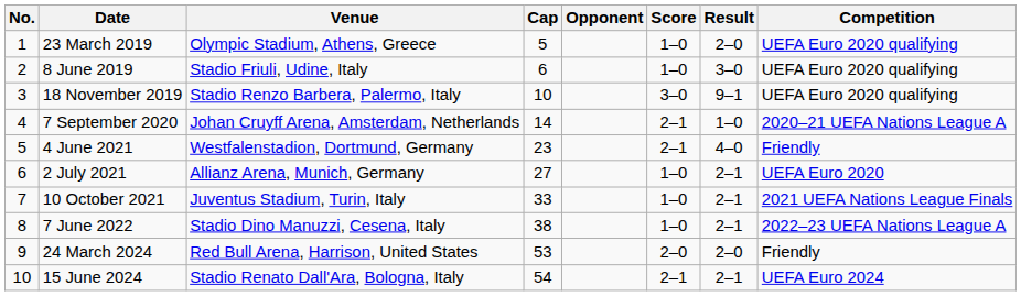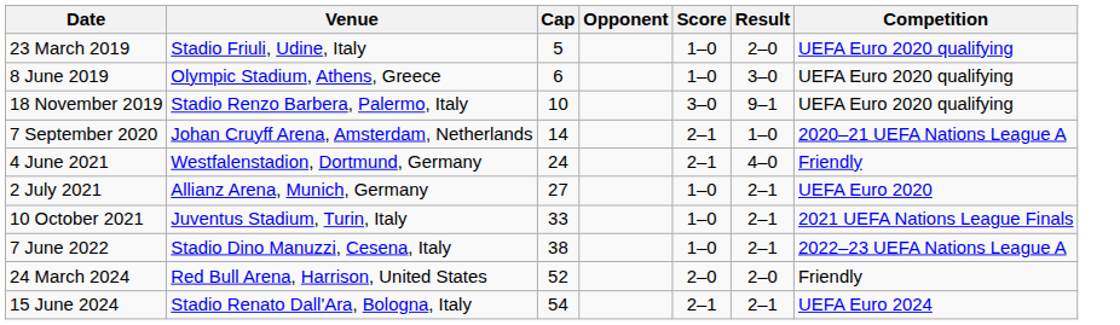- column: No. | 1 | 2 | 3 | 4 | 5 | 6 | 7 | 8 | 9 | 10
23 March 2019 | Venue: Olympic Stadium, Athens, Greece -> Stadio Friuli, Udine, Italy
8 June 2019 | Venue: Stadio Friuli, Udine, Italy -> Olympic Stadium, Athens, Greece
4 June 2021 | Cap: 23 -> 24
24 March 2024 | Cap: 53 -> 52
